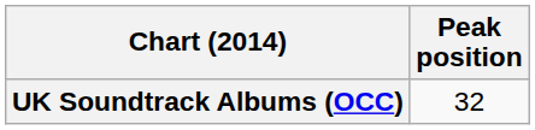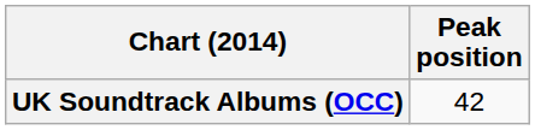UK Soundtrack Albums (OCC) | Peak position: 32 -> 42
